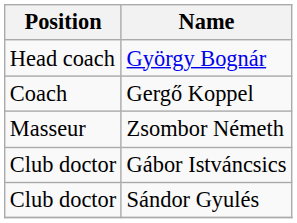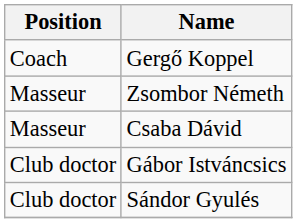- row: Head coach | György Bognár
+ row: Masseur | Csaba Dávid
